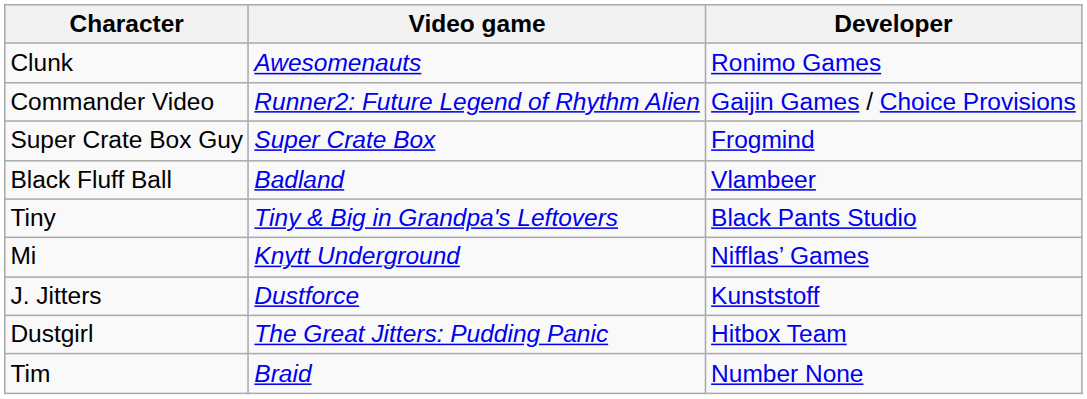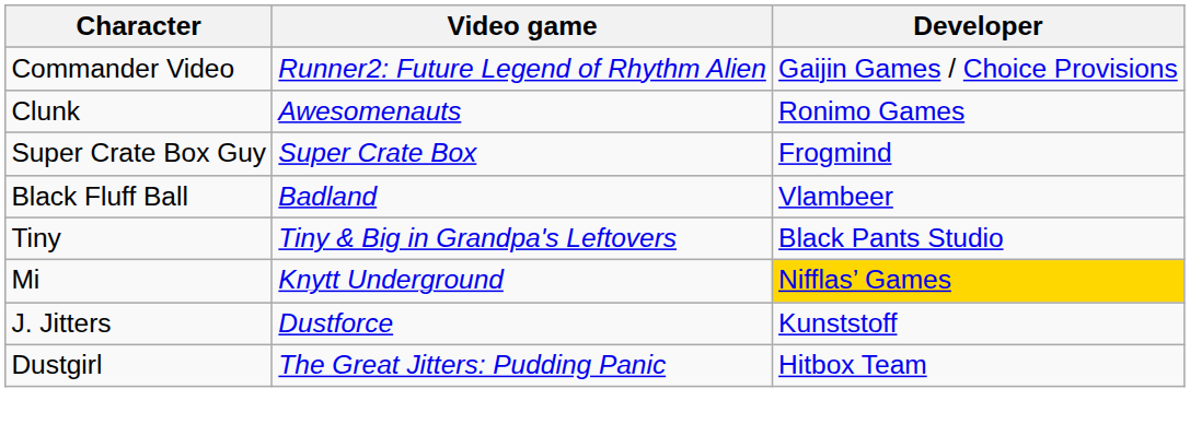rows swapped: Commander Video <-> Clunk
Mi | Developer: no background -> gold background
- row: Tim | Braid | Number None
